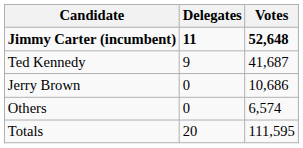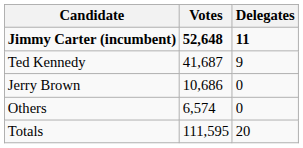columns swapped: Votes <-> Delegates
